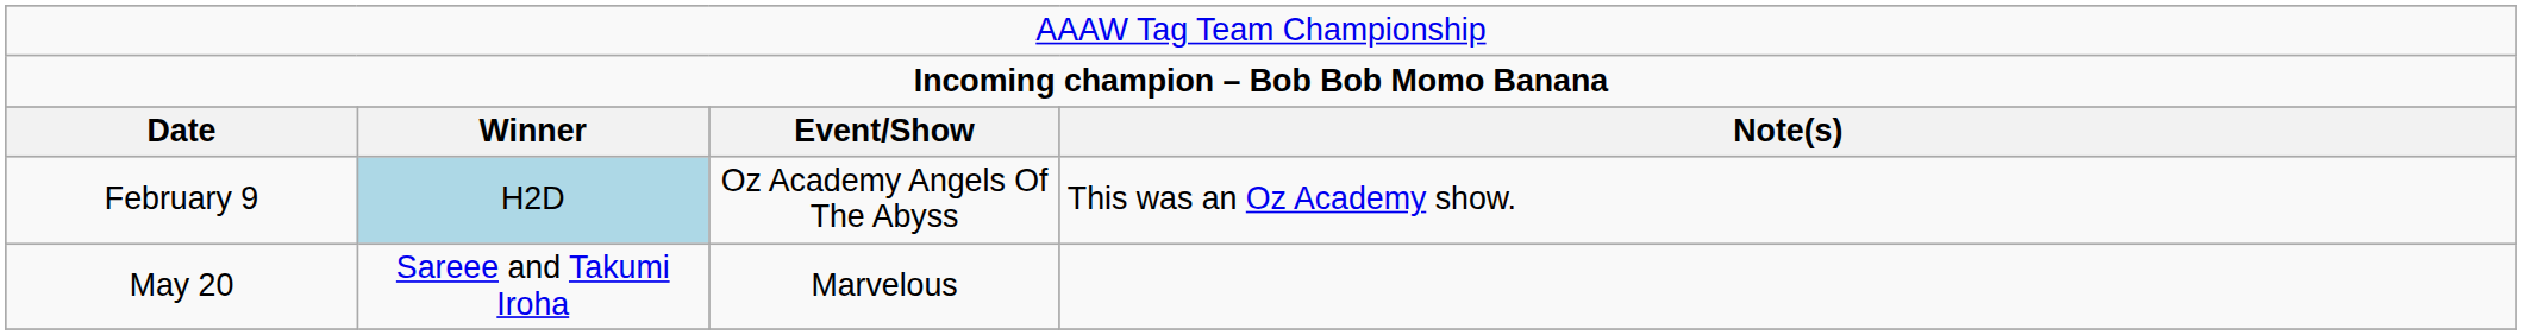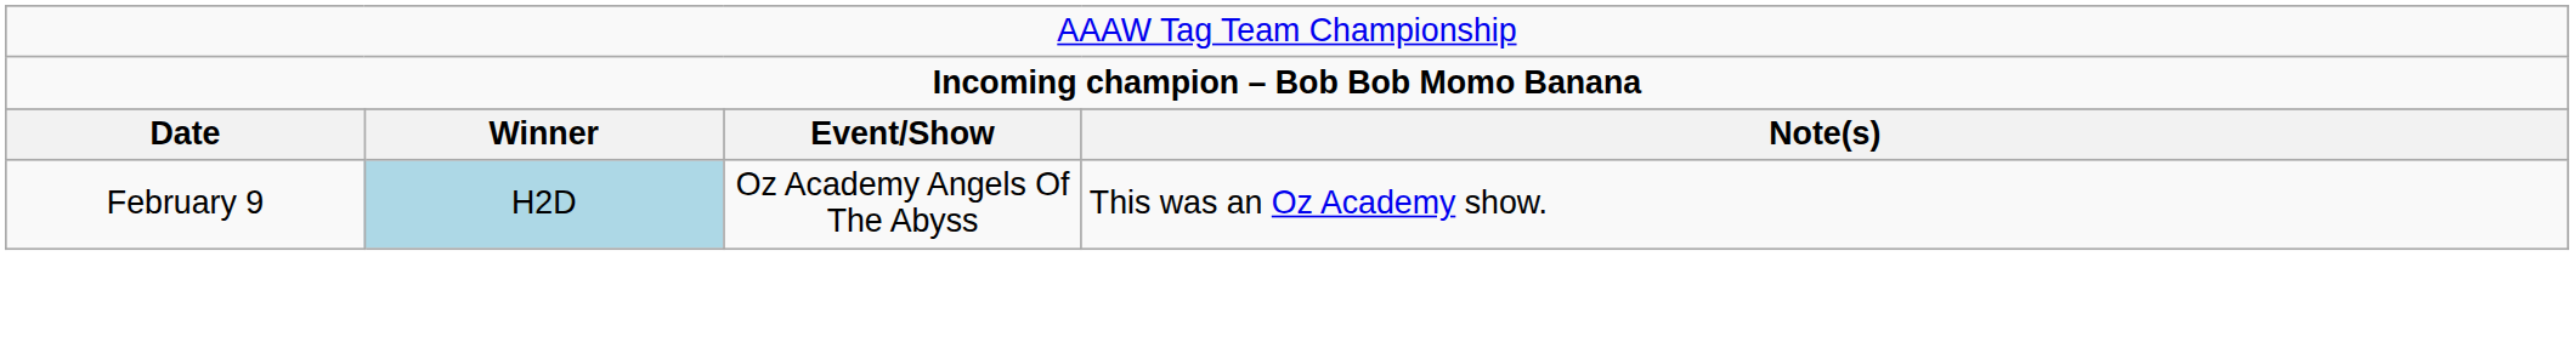- row: May 20 | Sareee and Takumi Iroha | Marvelous
